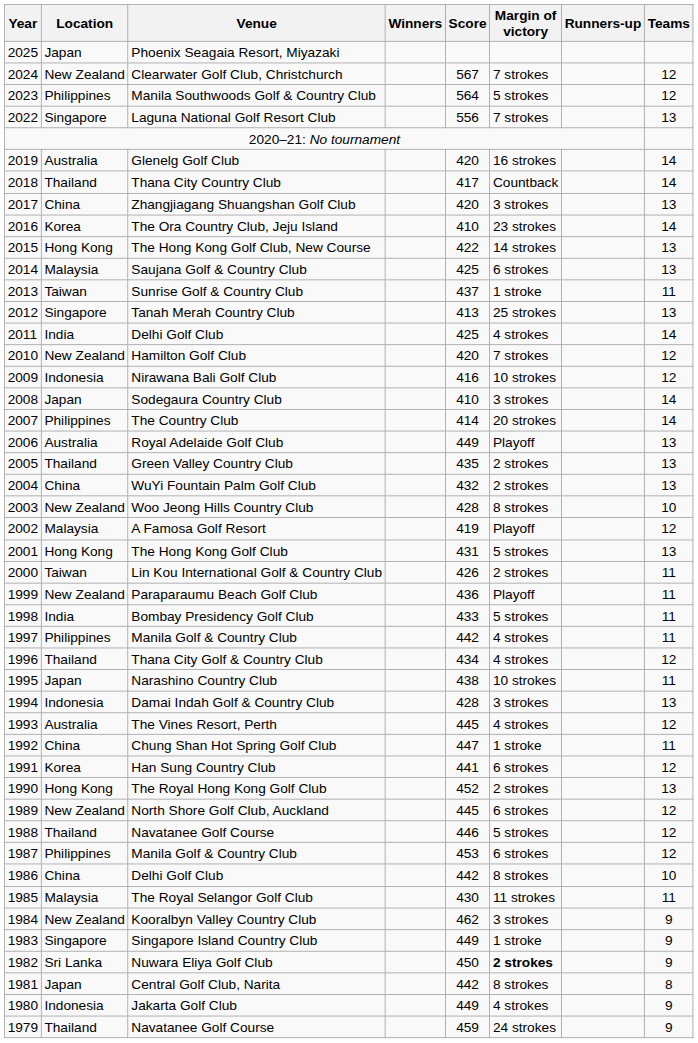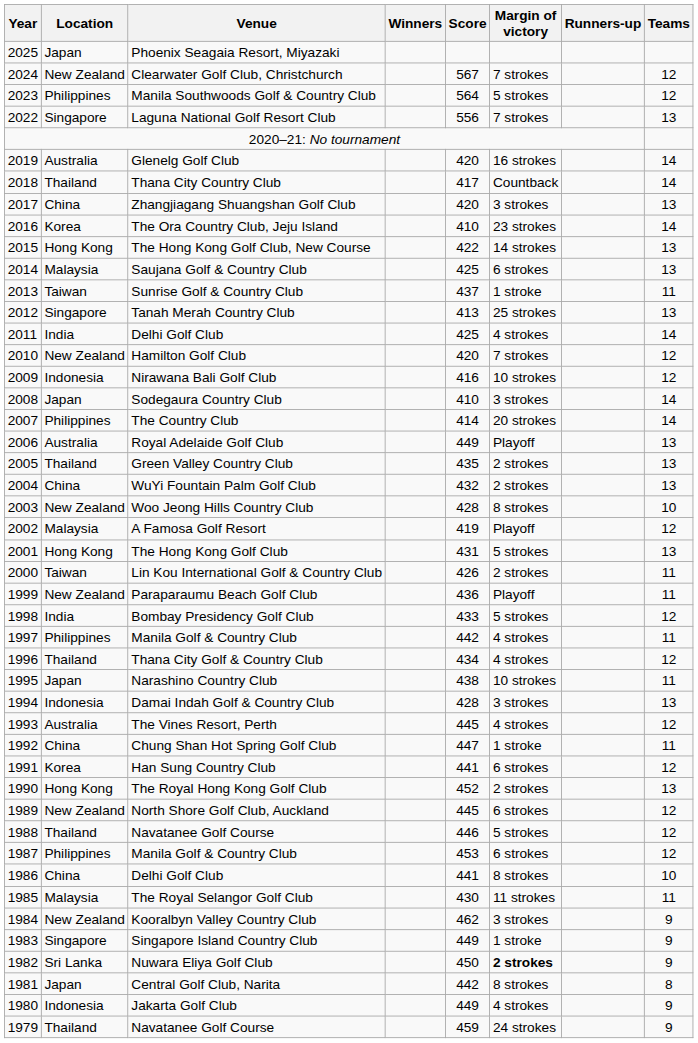Bombay Presidency Golf Club | Teams: 11 -> 12
1986 / Delhi Golf Club | Score: 442 -> 441
